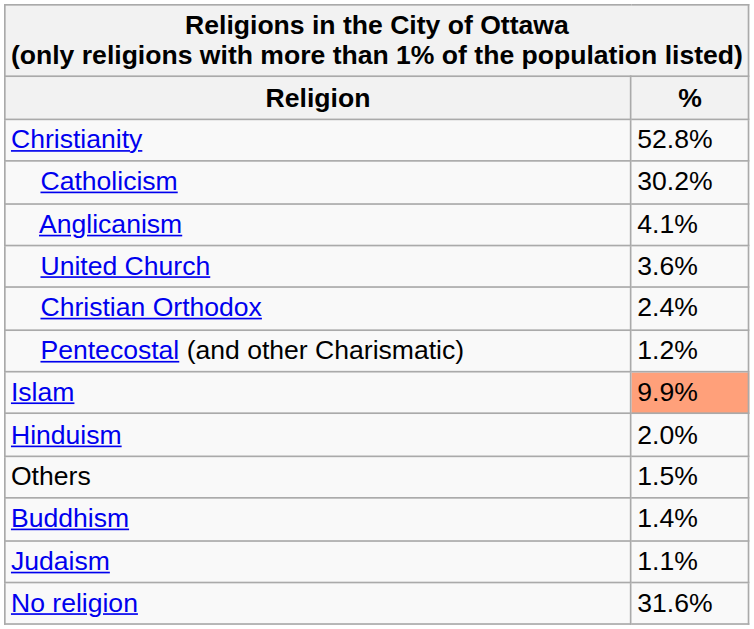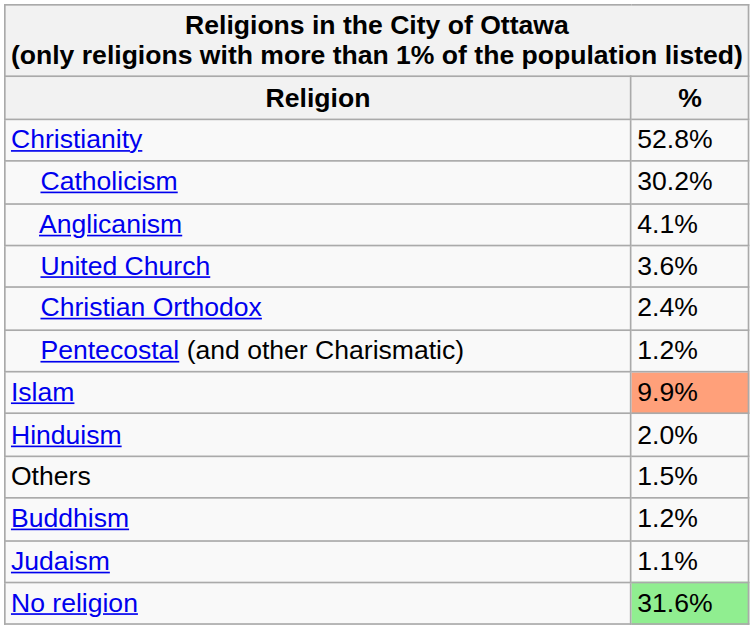Buddhism | %: 1.4% -> 1.2%
No religion | %: no background -> lightgreen background
